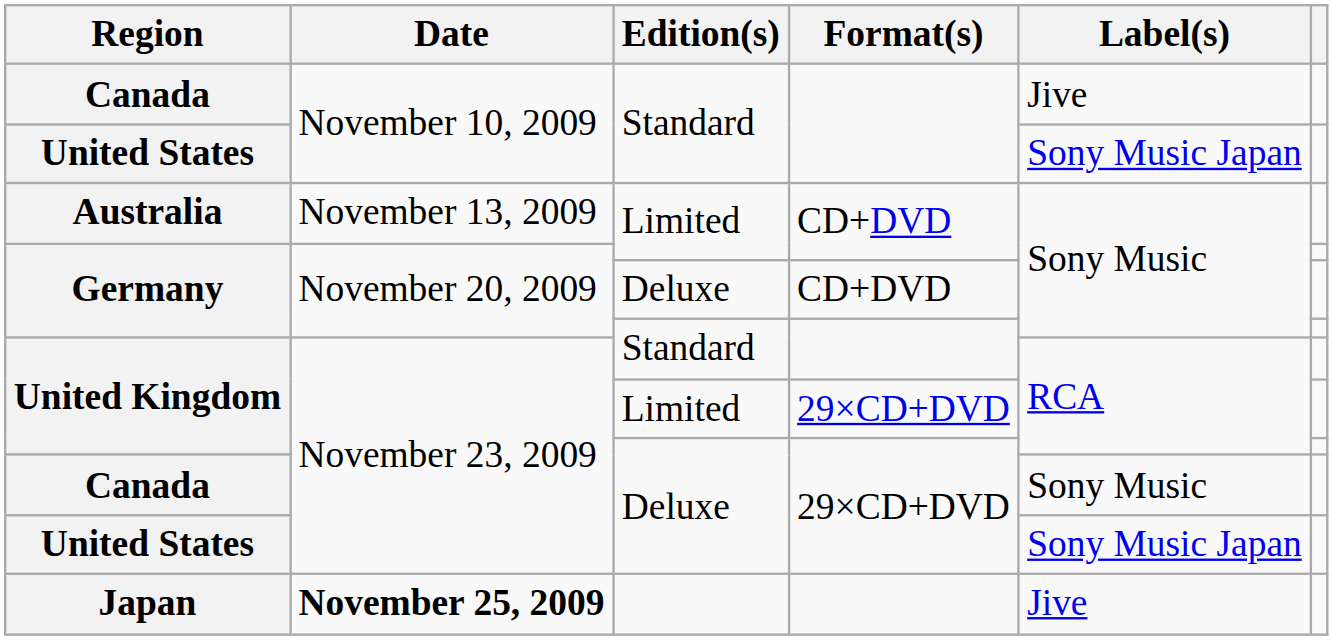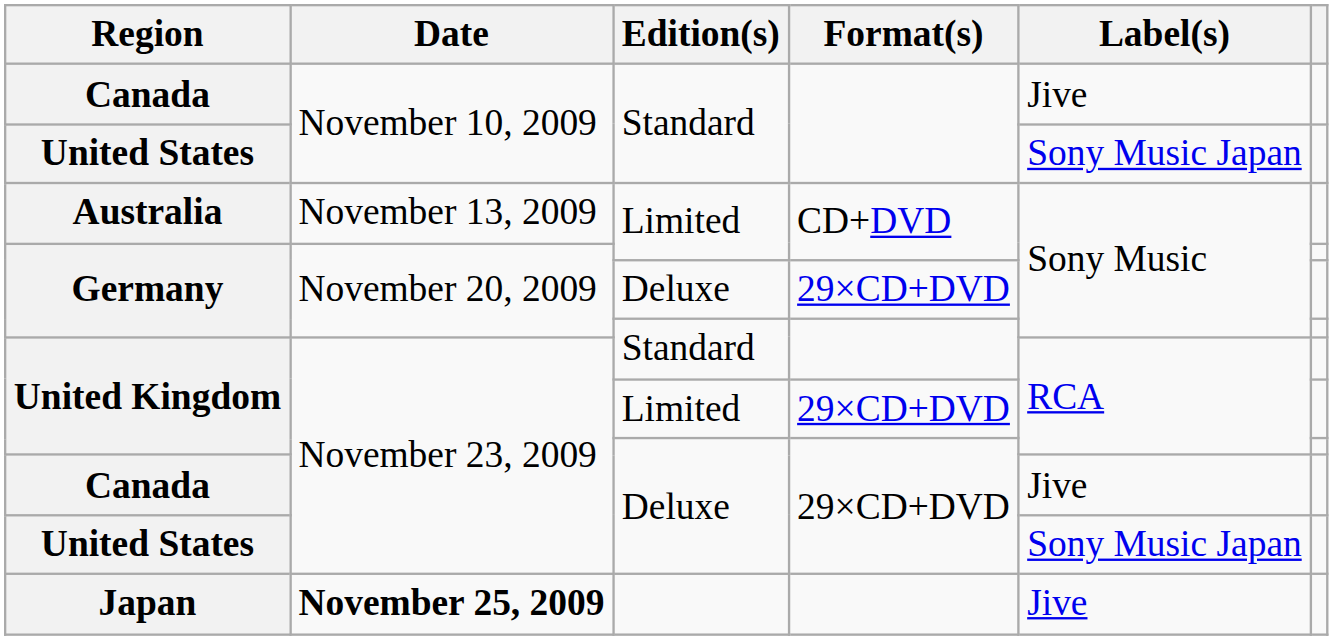Germany / Deluxe | Format(s): CD+DVD -> 29×CD+DVD
Canada / Deluxe | Label(s): Sony Music -> Jive
